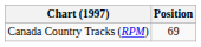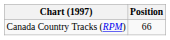Canada Country Tracks (RPM) | Position: 69 -> 66
